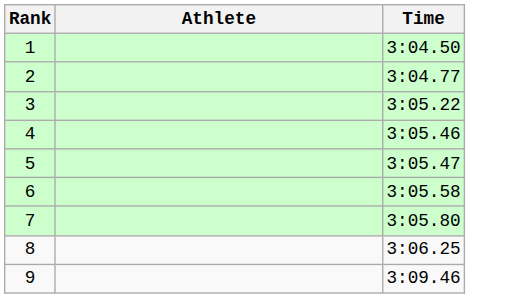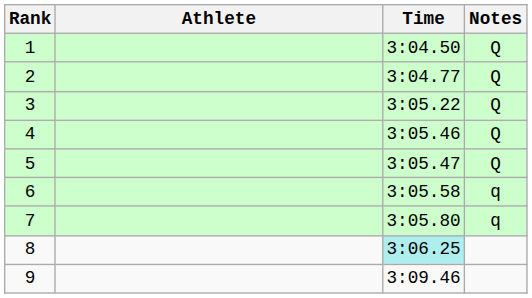+ column: Notes | Q | Q | Q | Q | Q | q | q
8 | Time: no background -> paleturquoise background
